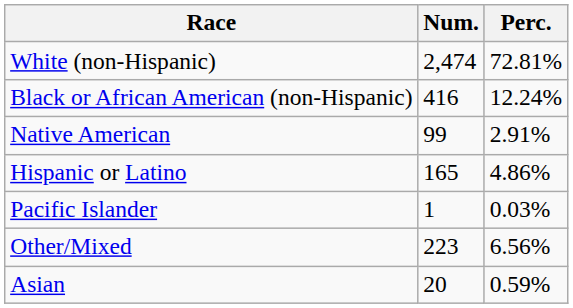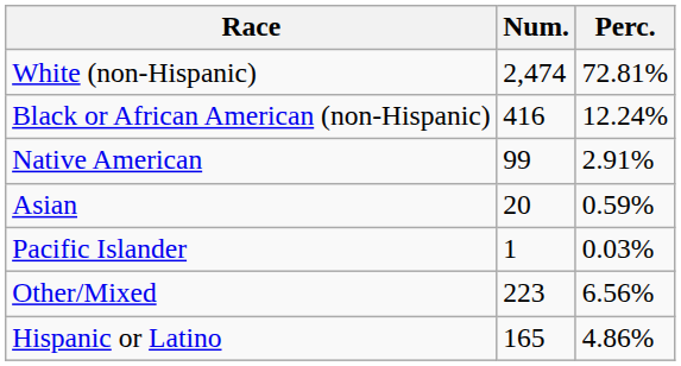rows swapped: Asian <-> Hispanic or Latino
